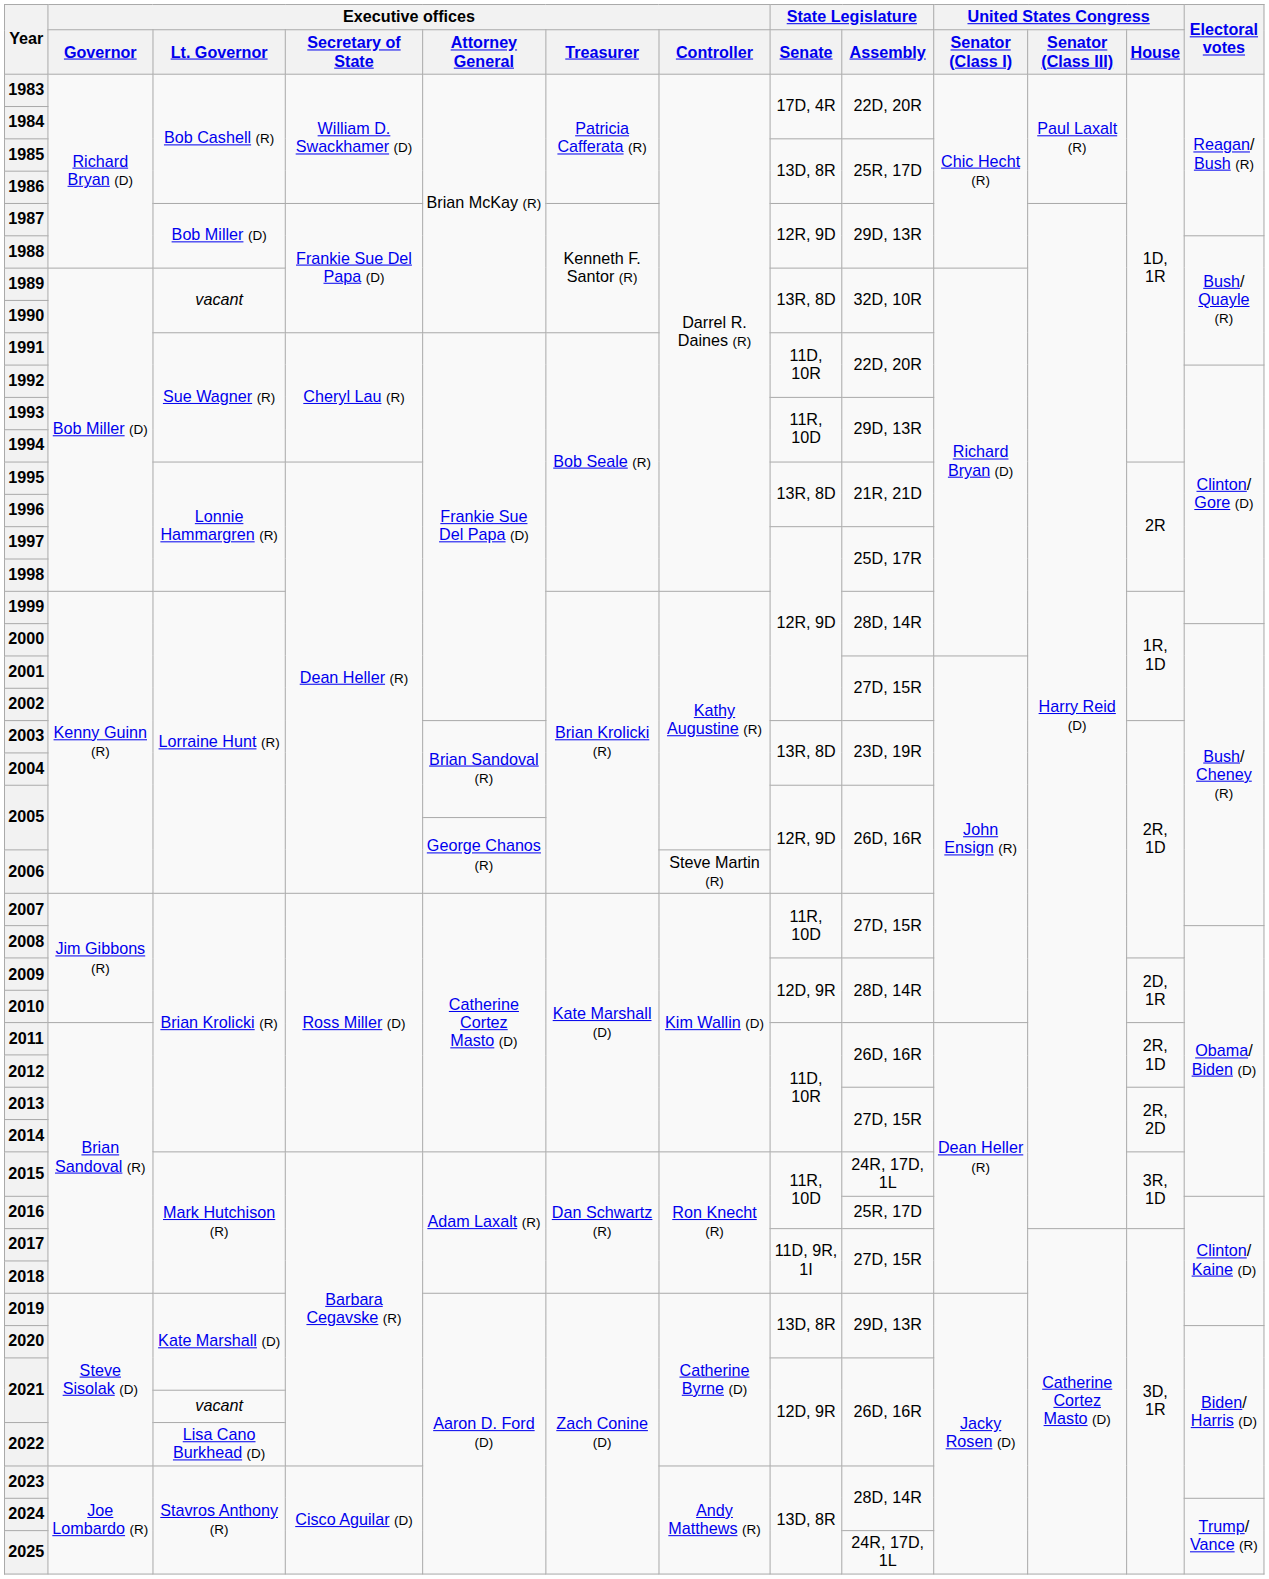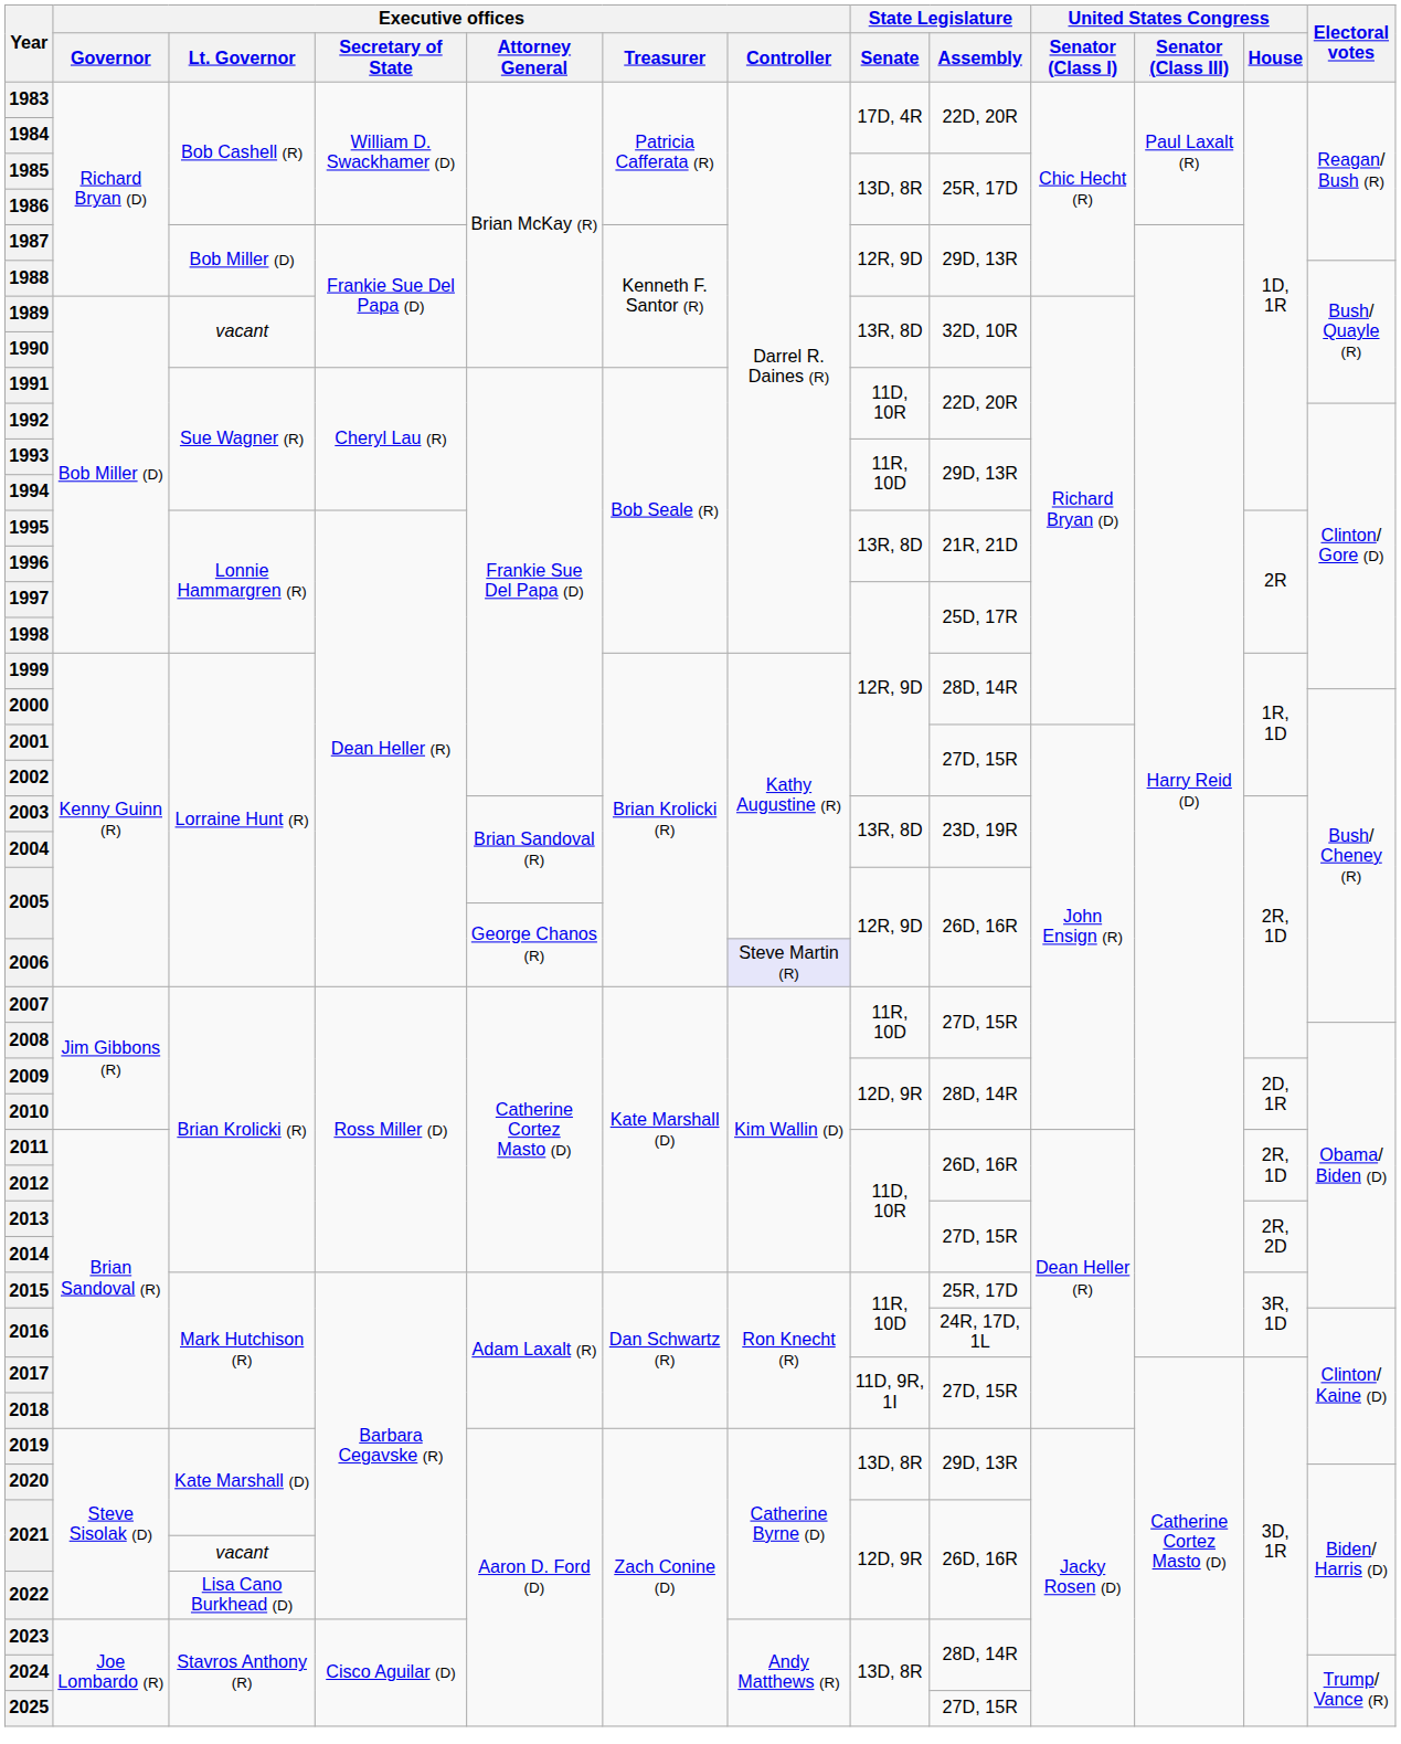2006 | Executive offices / Controller: no background -> lavender background
2015 | State Legislature / Assembly: 24R, 17D, 1L -> 25R, 17D
2016 | State Legislature / Assembly: 25R, 17D -> 24R, 17D, 1L
2025 | State Legislature / Assembly: 24R, 17D, 1L -> 27D, 15R
